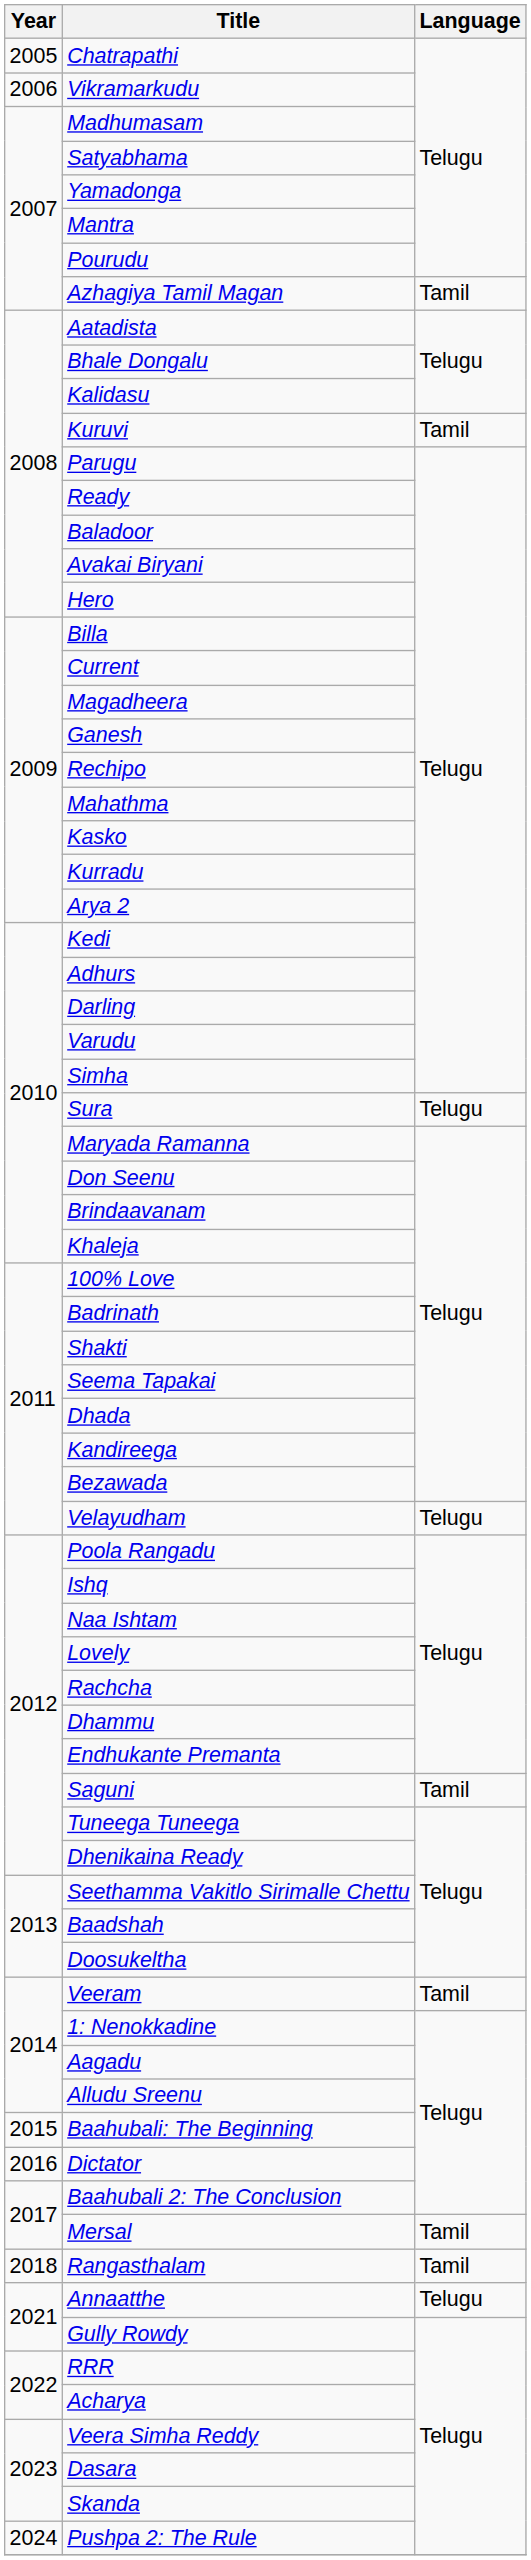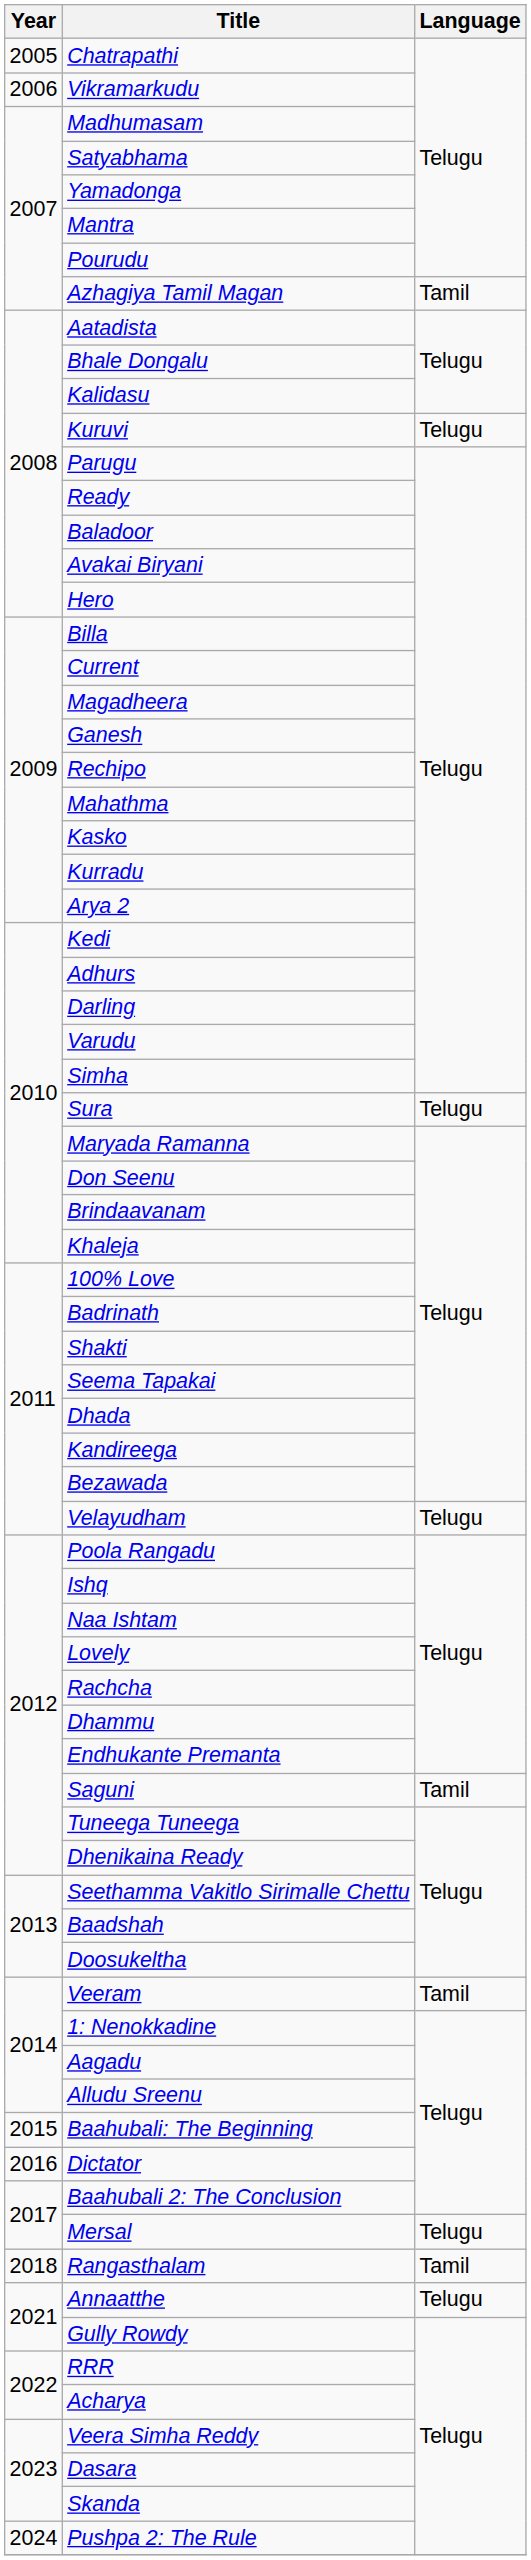Kuruvi | Language: Tamil -> Telugu
Mersal | Language: Tamil -> Telugu
